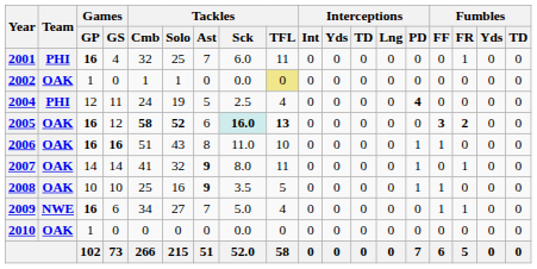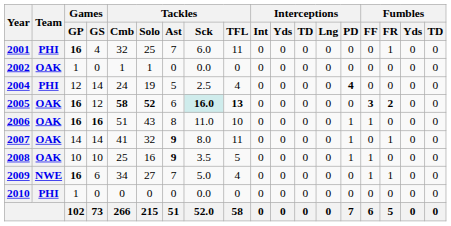2002 | Tackles / TFL: khaki background -> no background
2004 | Games / GS: 11 -> 14
2010 | Team: OAK -> PHI
